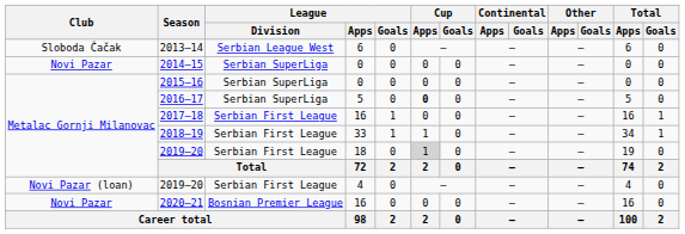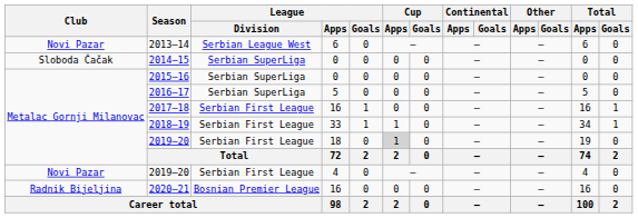2013–14 | Club: Sloboda Čačak -> Novi Pazar
2014–15 | Club: Novi Pazar -> Sloboda Čačak
2016–17 | Cup / Apps: bold -> normal
2019–20 / 4 | Club: Novi Pazar (loan) -> Novi Pazar
2020–21 | Club: Novi Pazar -> Radnik Bijeljina
